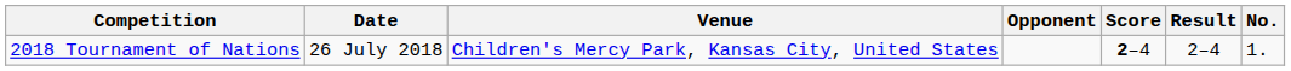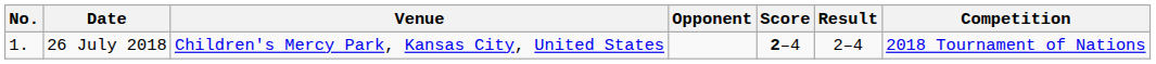columns swapped: No. <-> Competition
